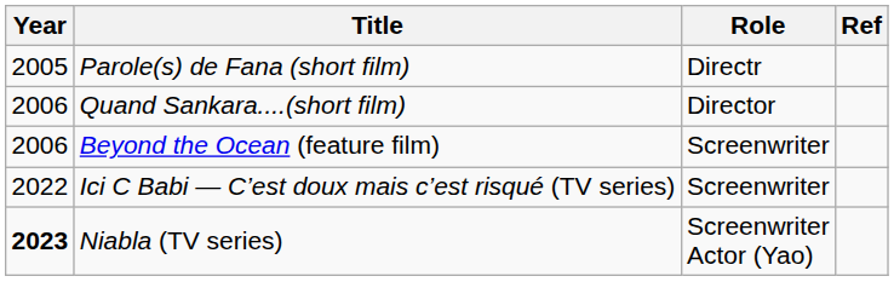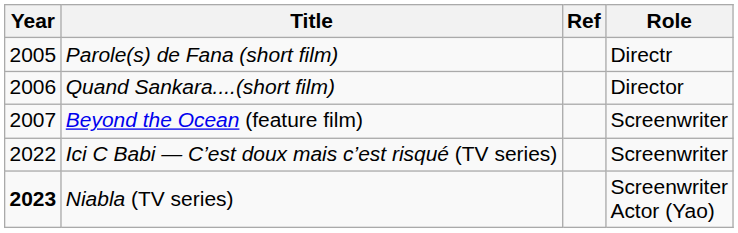columns swapped: Role <-> Ref
Beyond the Ocean (feature film) | Year: 2006 -> 2007
